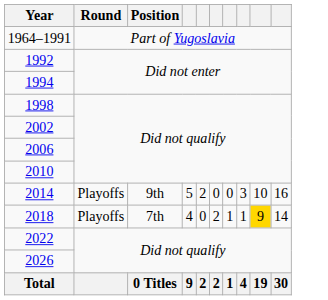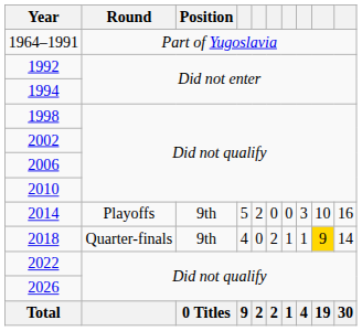2018 | Round: Playoffs -> Quarter-finals
2018 | Position: 7th -> 9th
